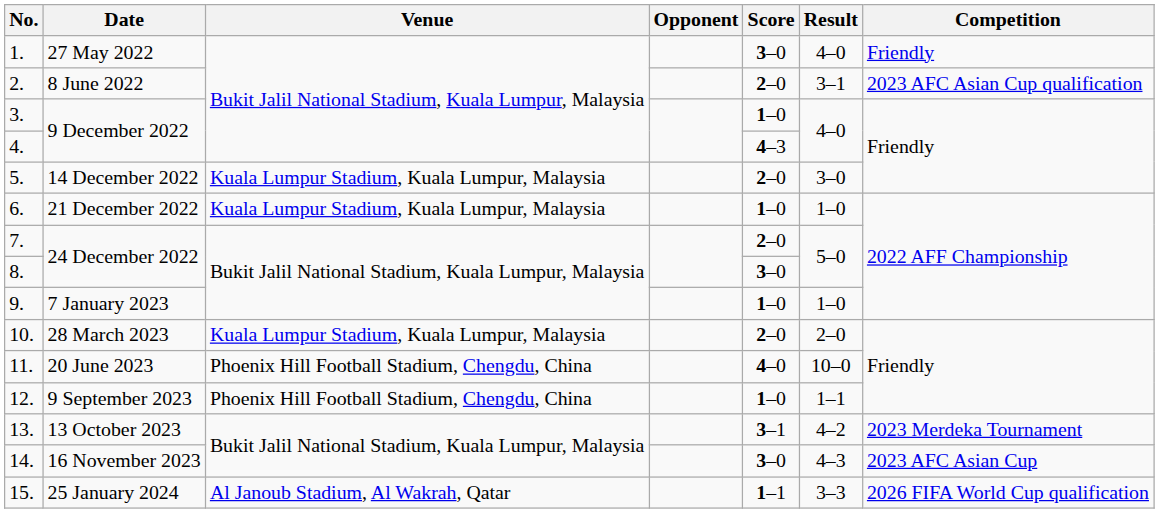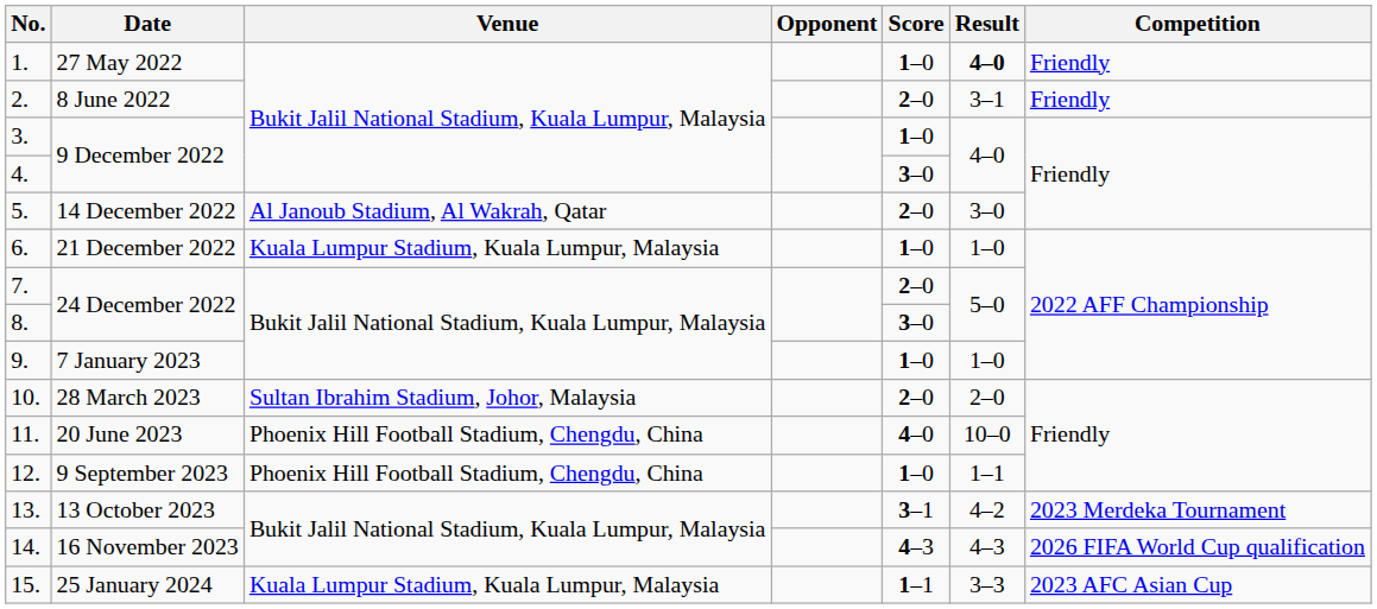1. | Score: 3–0 -> 1–0
1. | Result: normal -> bold
2. | Competition: 2023 AFC Asian Cup qualification -> Friendly
4. | Score: 4–3 -> 3–0
5. | Venue: Kuala Lumpur Stadium, Kuala Lumpur, Malaysia -> Al Janoub Stadium, Al Wakrah, Qatar
10. | Venue: Kuala Lumpur Stadium, Kuala Lumpur, Malaysia -> Sultan Ibrahim Stadium, Johor, Malaysia
14. | Score: 3–0 -> 4–3
14. | Competition: 2023 AFC Asian Cup -> 2026 FIFA World Cup qualification
15. | Venue: Al Janoub Stadium, Al Wakrah, Qatar -> Kuala Lumpur Stadium, Kuala Lumpur, Malaysia
15. | Competition: 2026 FIFA World Cup qualification -> 2023 AFC Asian Cup
